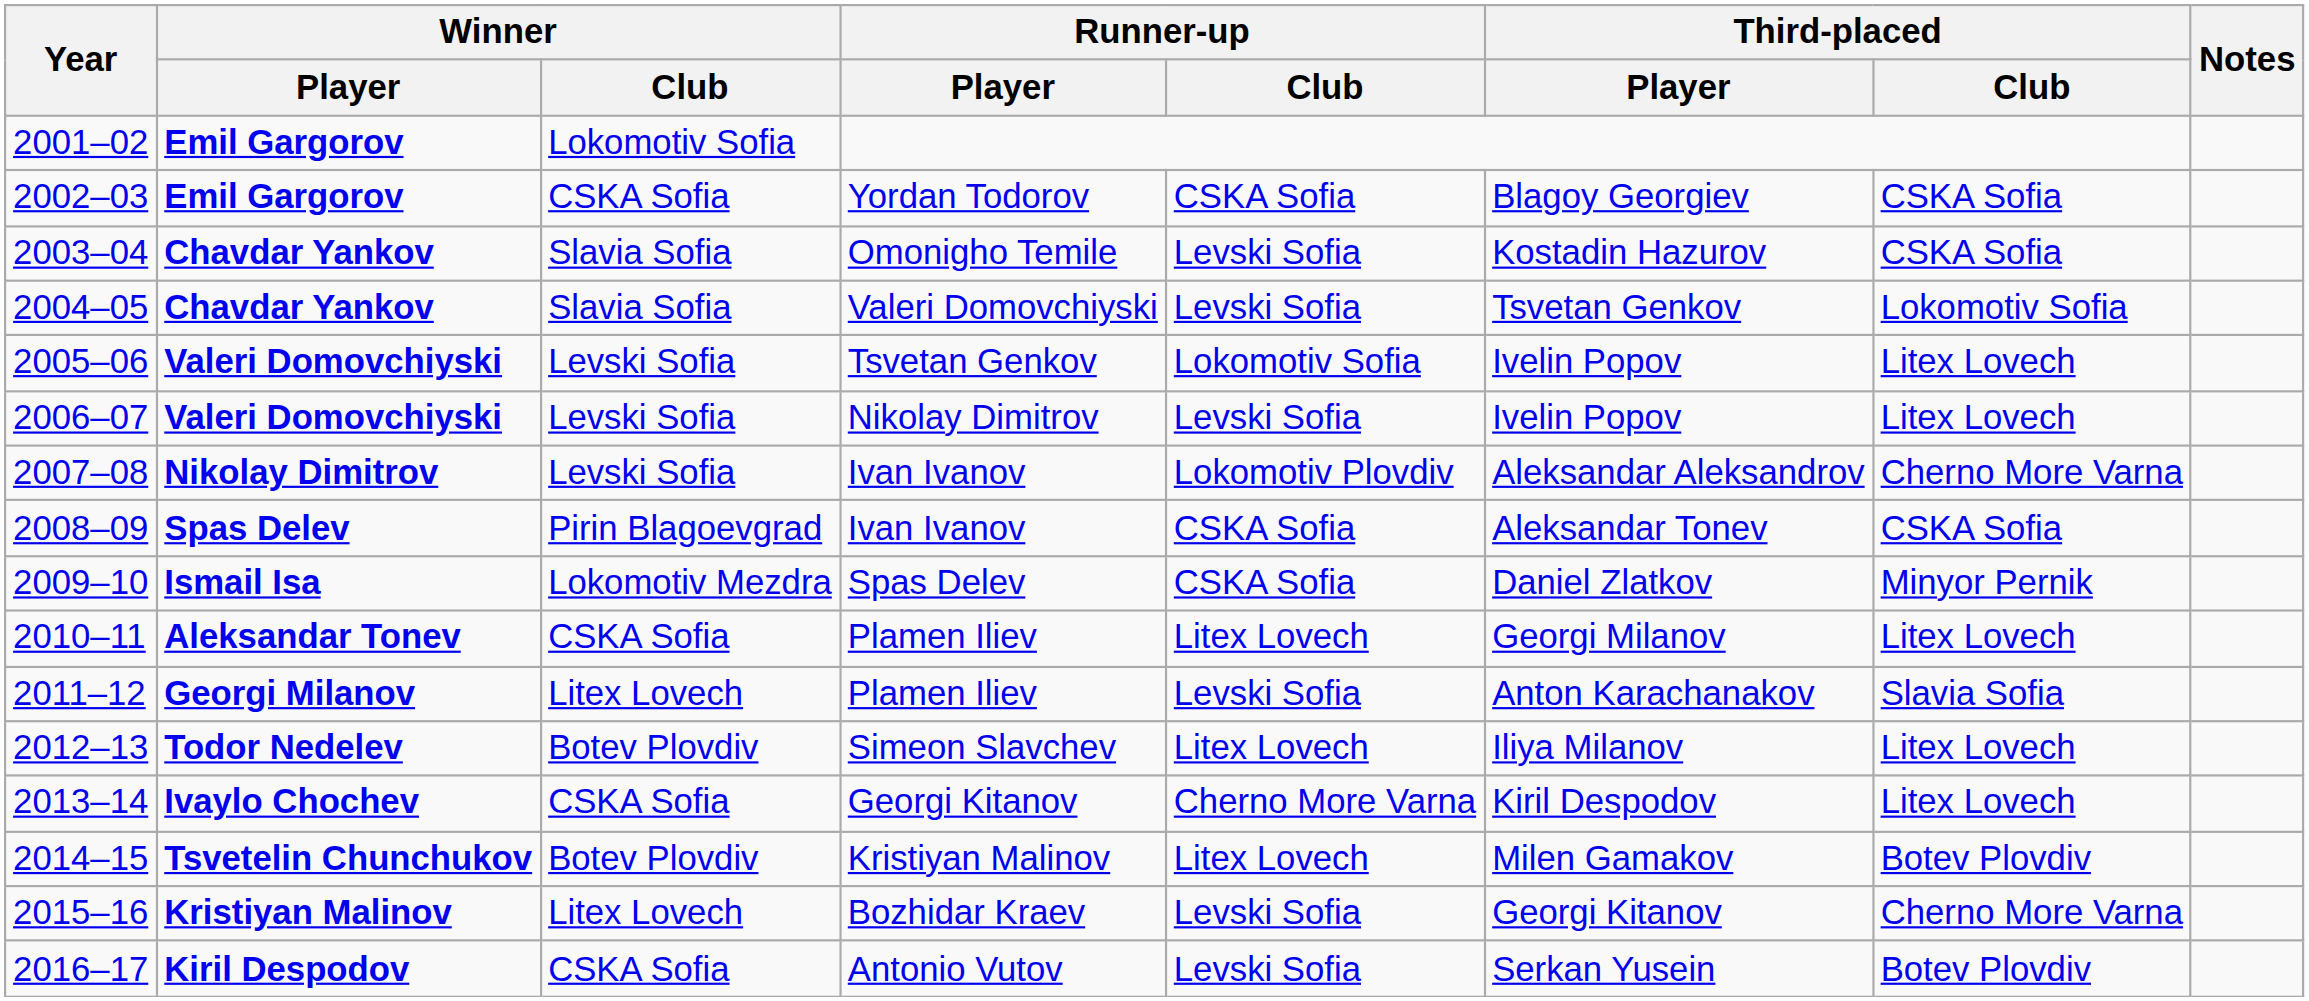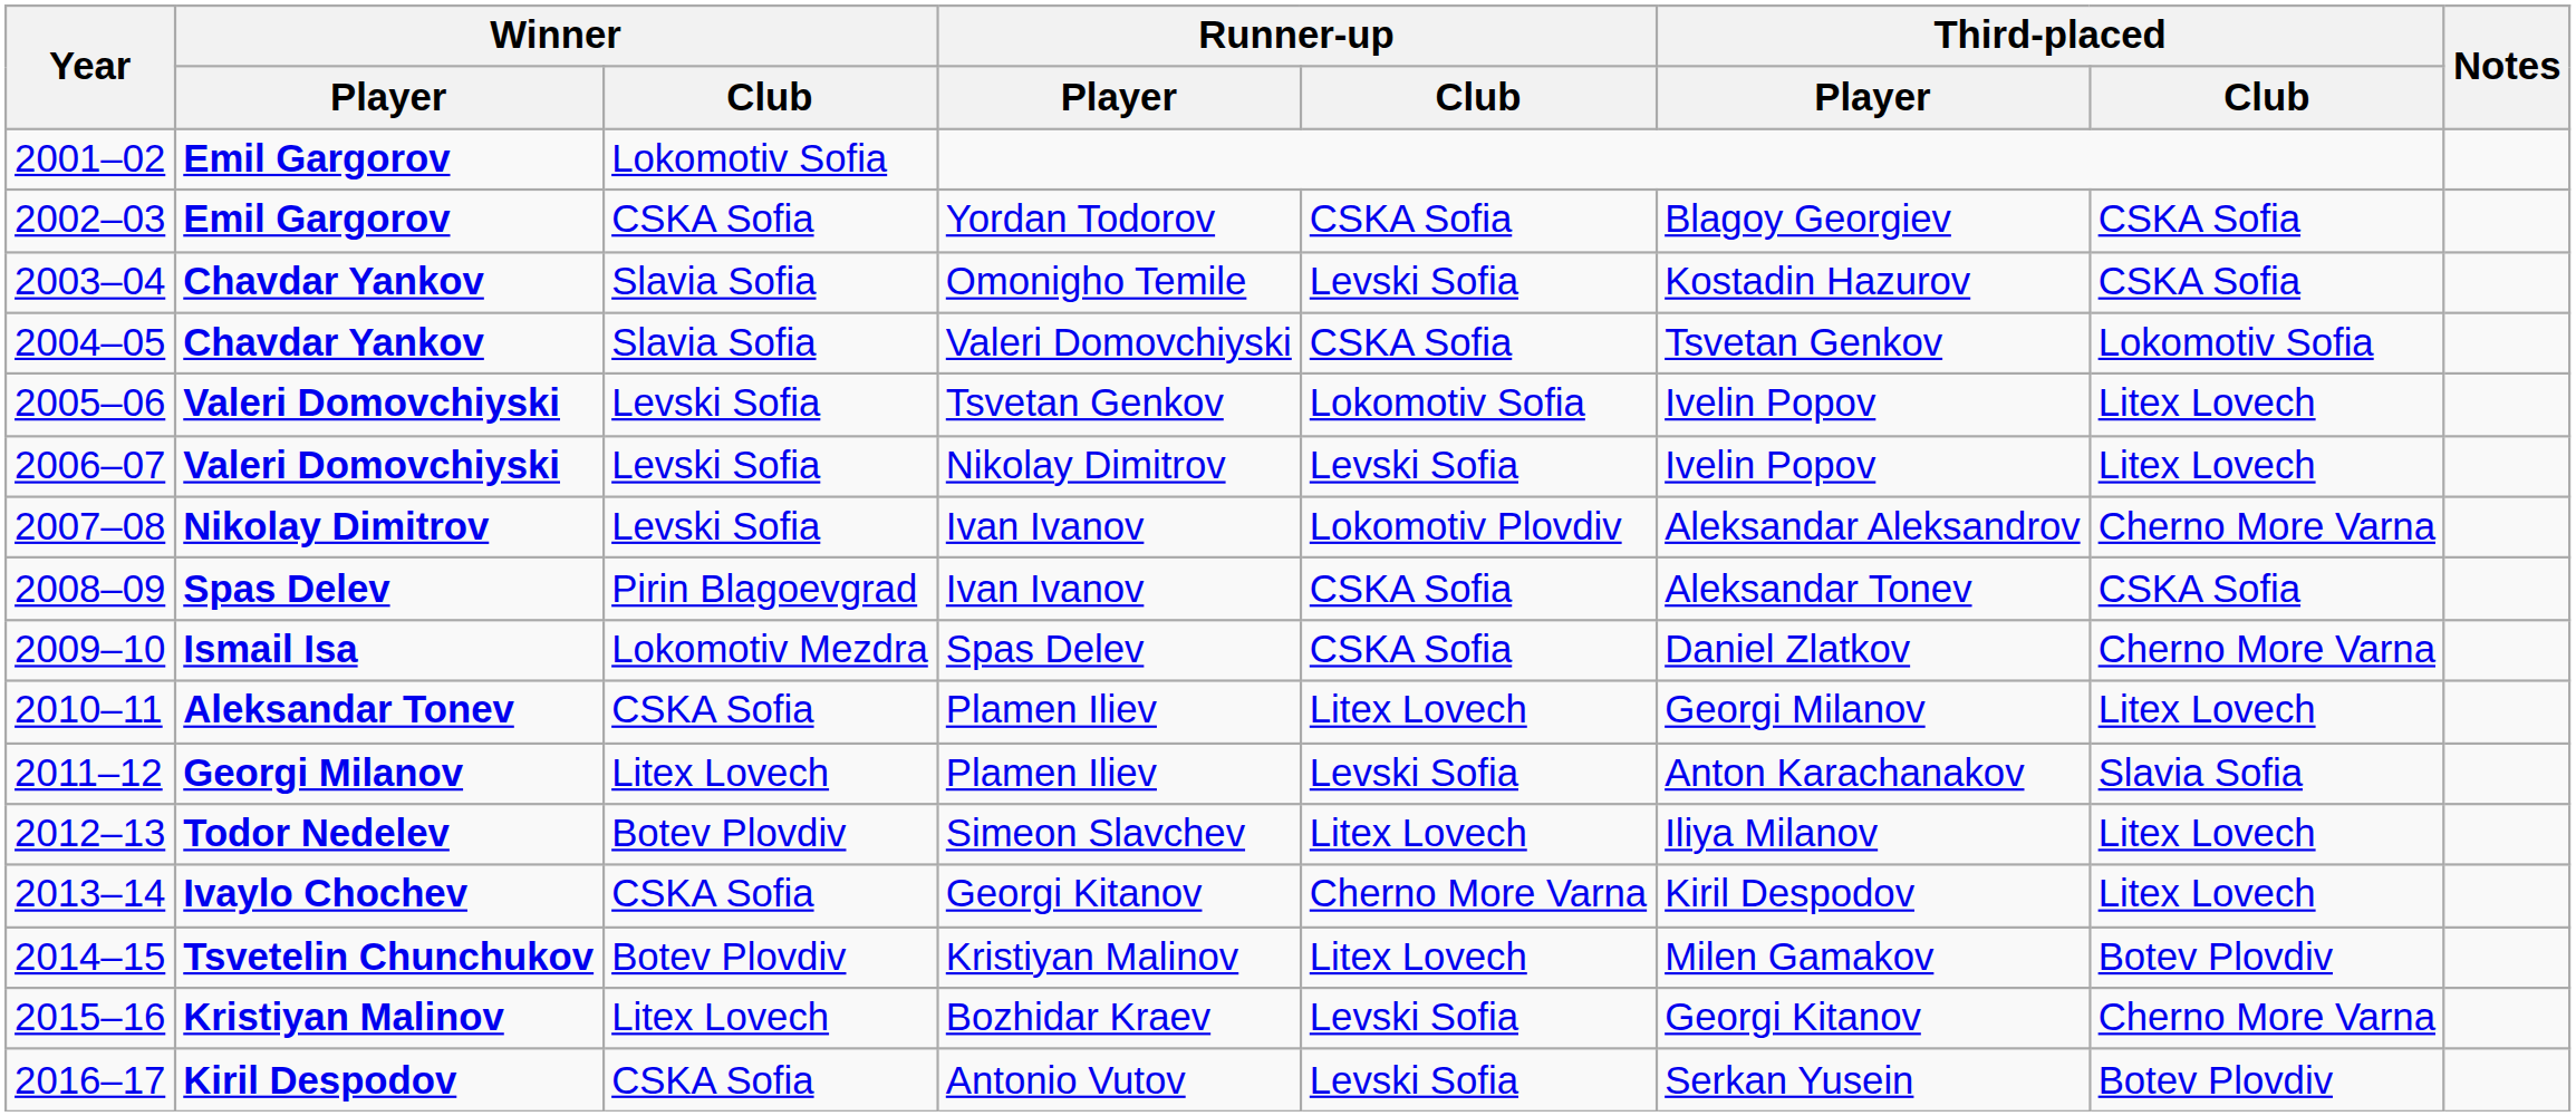2004–05 | Runner-up / Club: Levski Sofia -> CSKA Sofia
2009–10 | Third-placed / Club: Minyor Pernik -> Cherno More Varna
